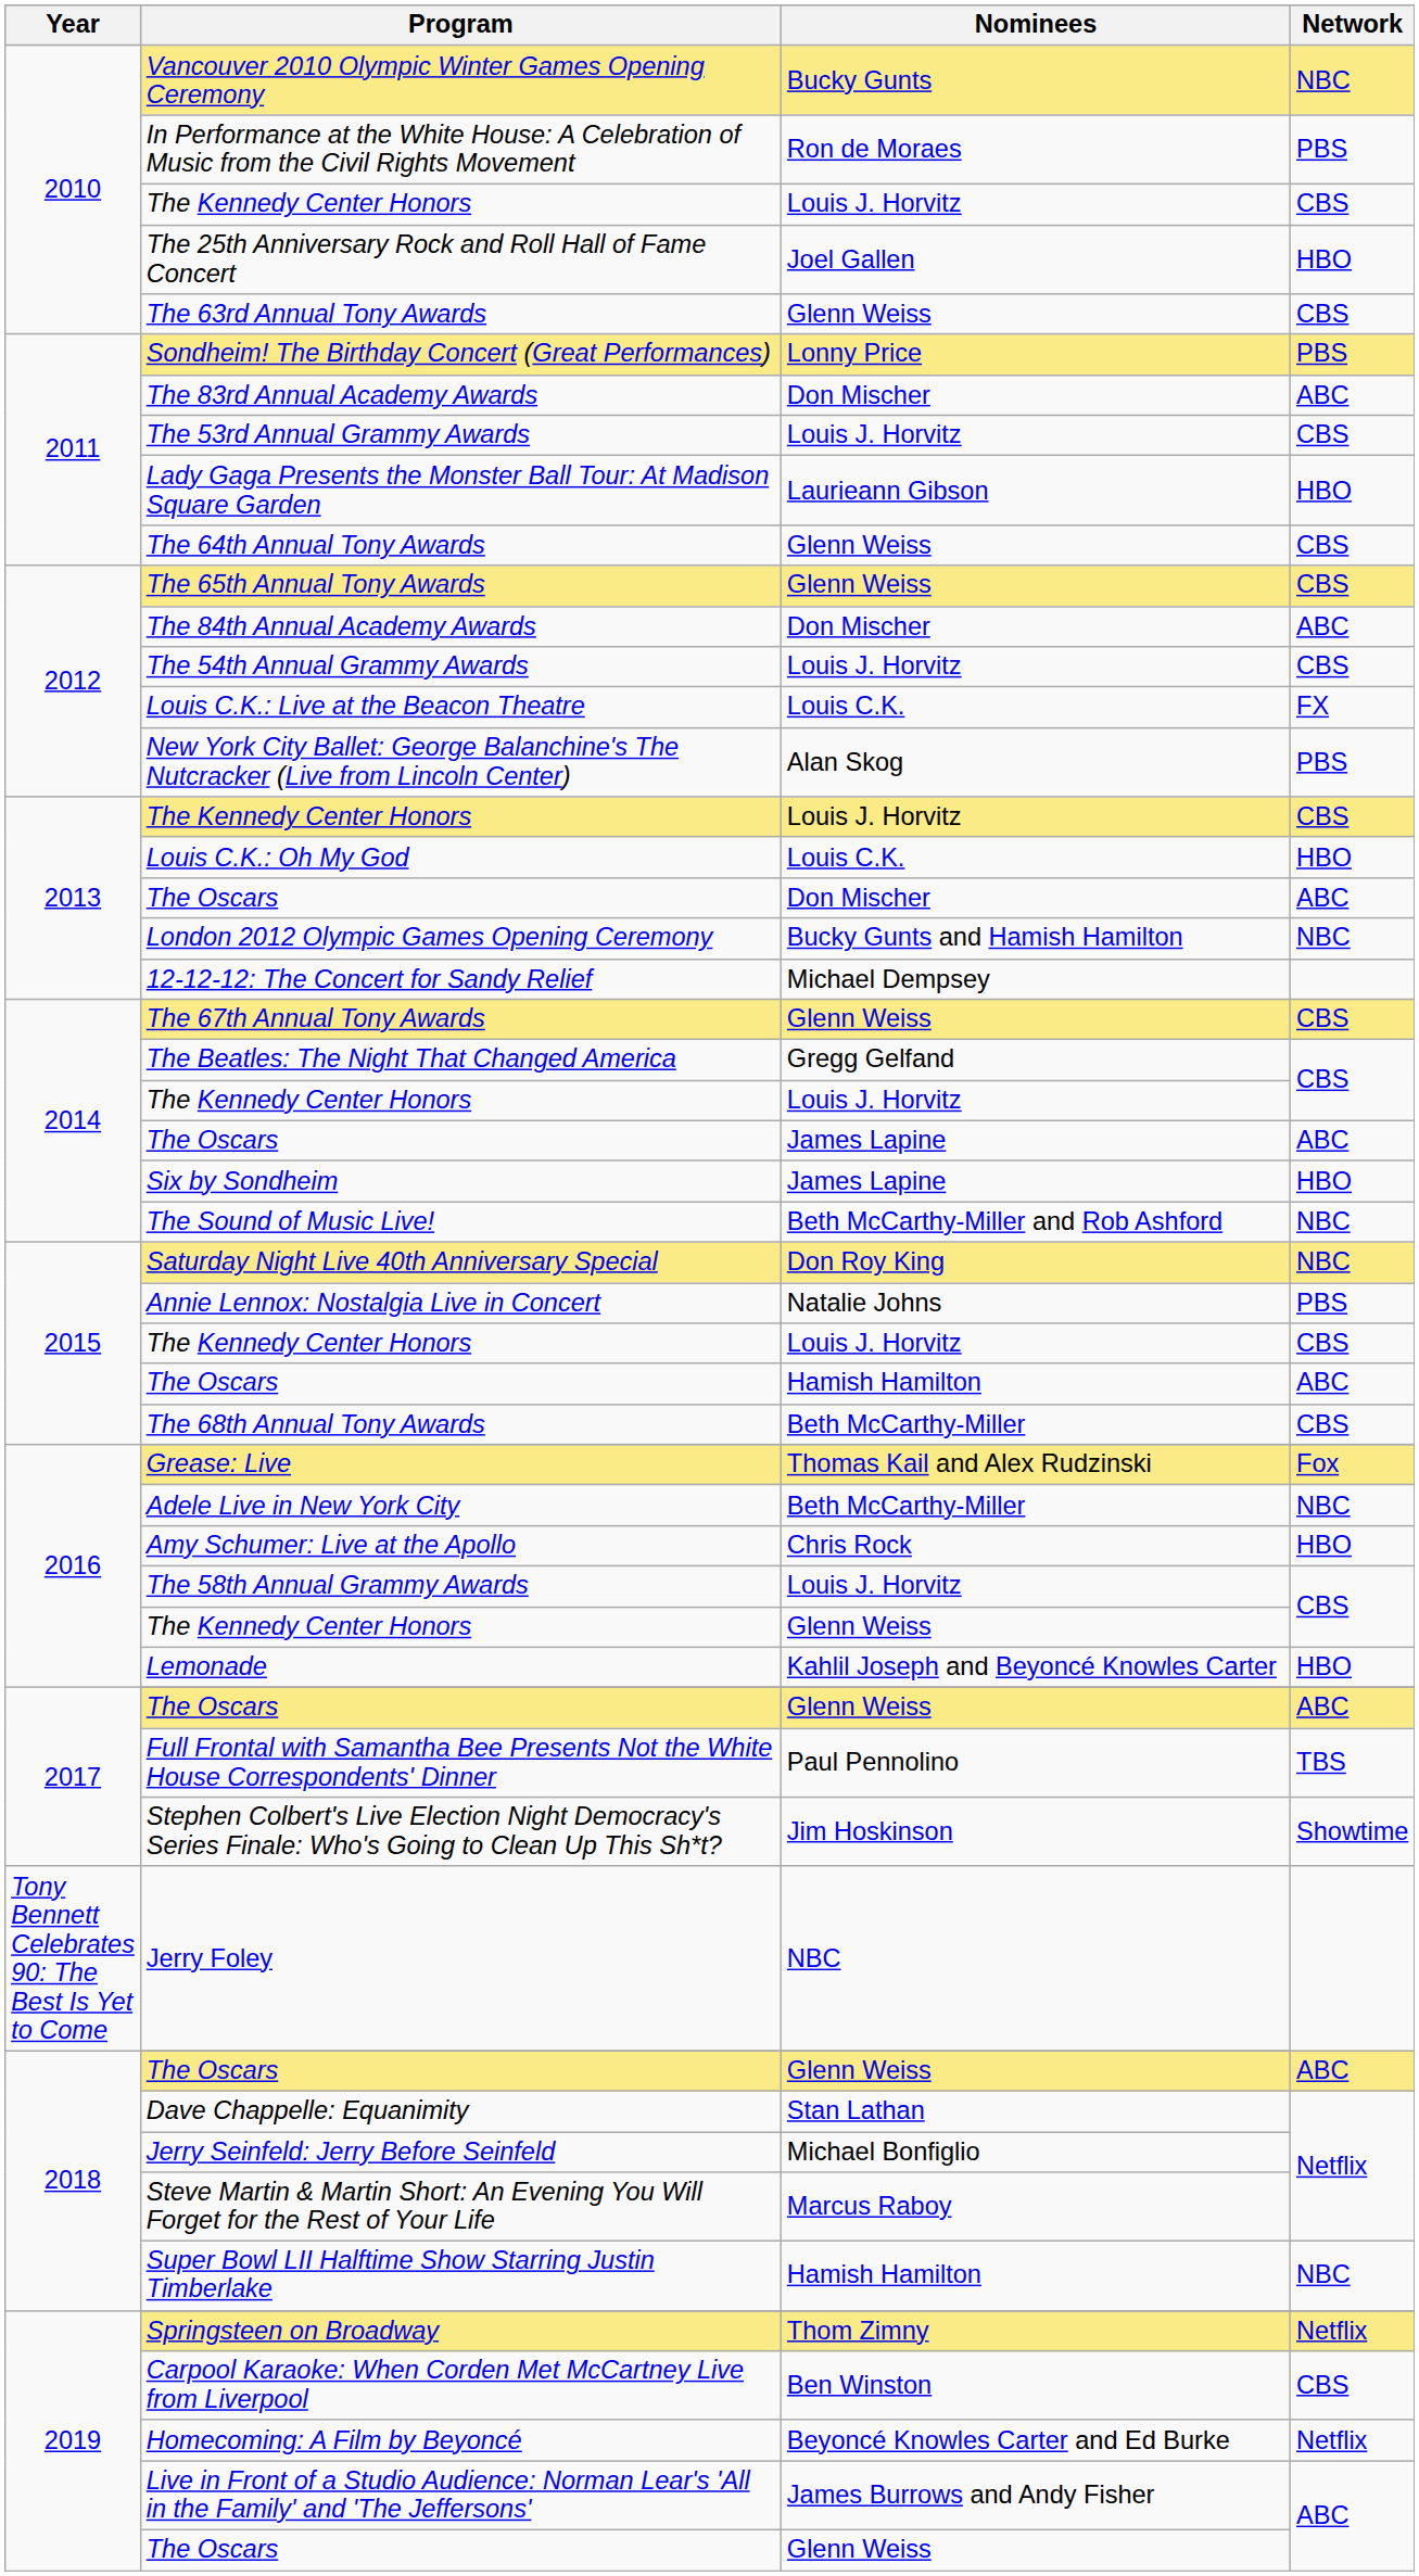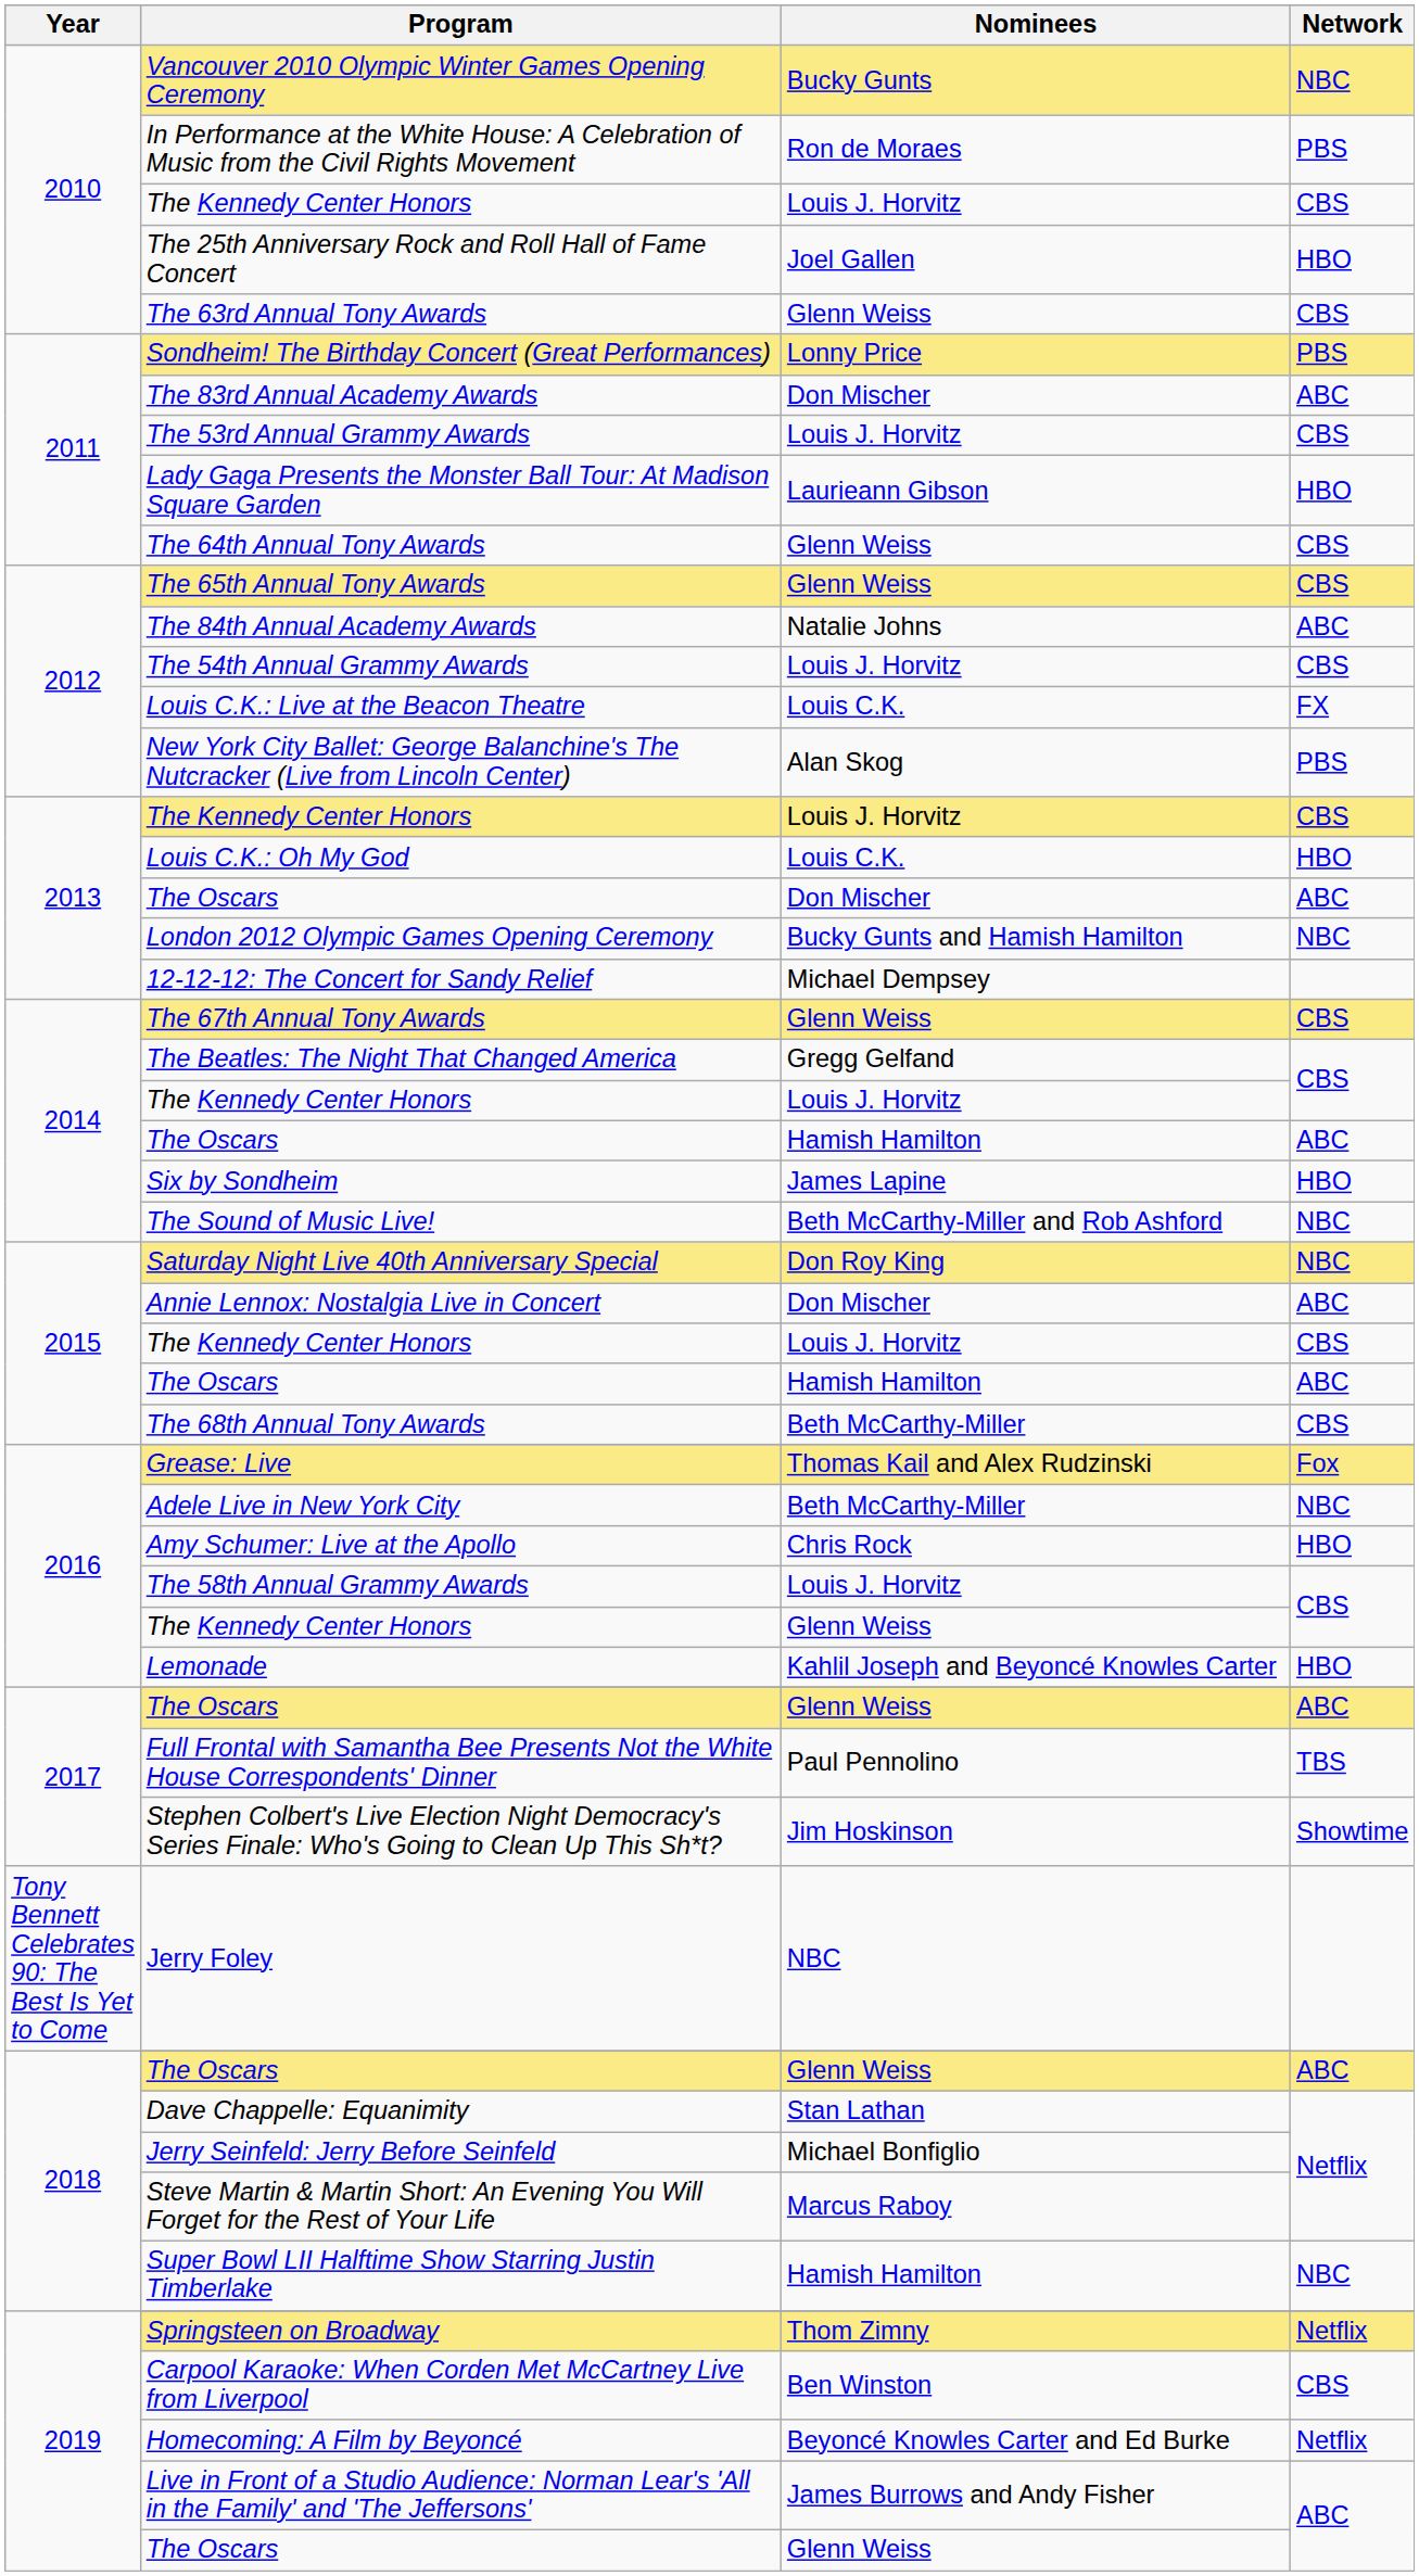The 84th Annual Academy Awards | Nominees: Don Mischer -> Natalie Johns
2014 / The Oscars | Nominees: James Lapine -> Hamish Hamilton
Annie Lennox: Nostalgia Live in Concert | Nominees: Natalie Johns -> Don Mischer
Annie Lennox: Nostalgia Live in Concert | Network: PBS -> ABC
